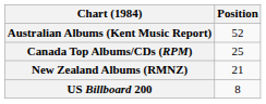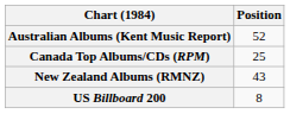New Zealand Albums (RMNZ) | Position: 21 -> 43
